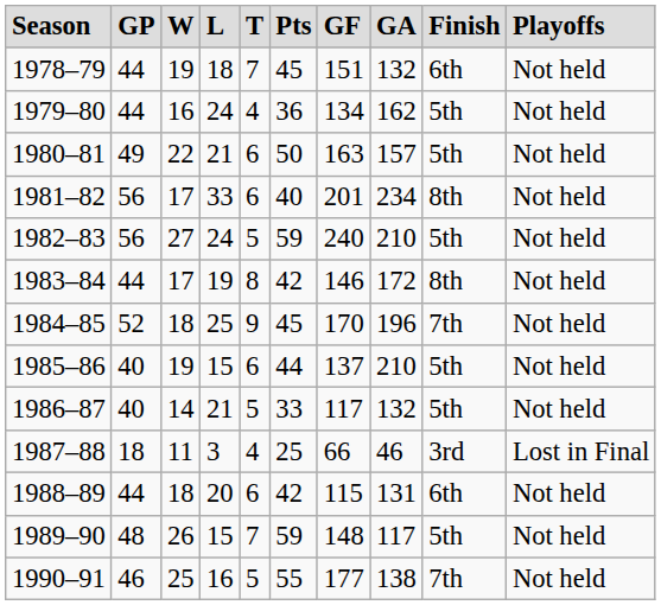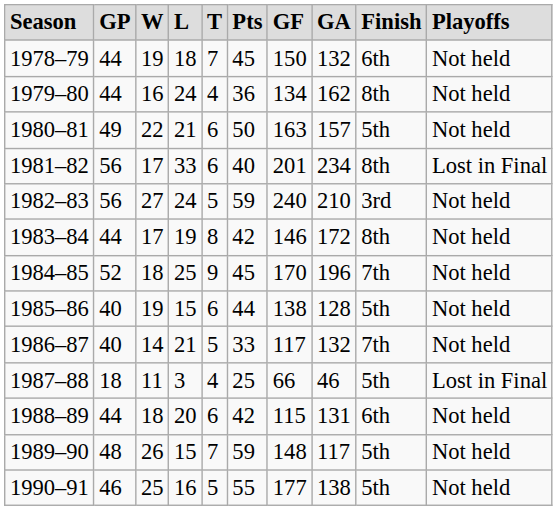1978–79 | column 7: 151 -> 150
1979–80 | column 9: 5th -> 8th
1981–82 | column 10: Not held -> Lost in Final
1982–83 | column 9: 5th -> 3rd
1985–86 | column 7: 137 -> 138
1985–86 | column 8: 210 -> 128
1986–87 | column 9: 5th -> 7th
1987–88 | column 9: 3rd -> 5th
1990–91 | column 9: 7th -> 5th
